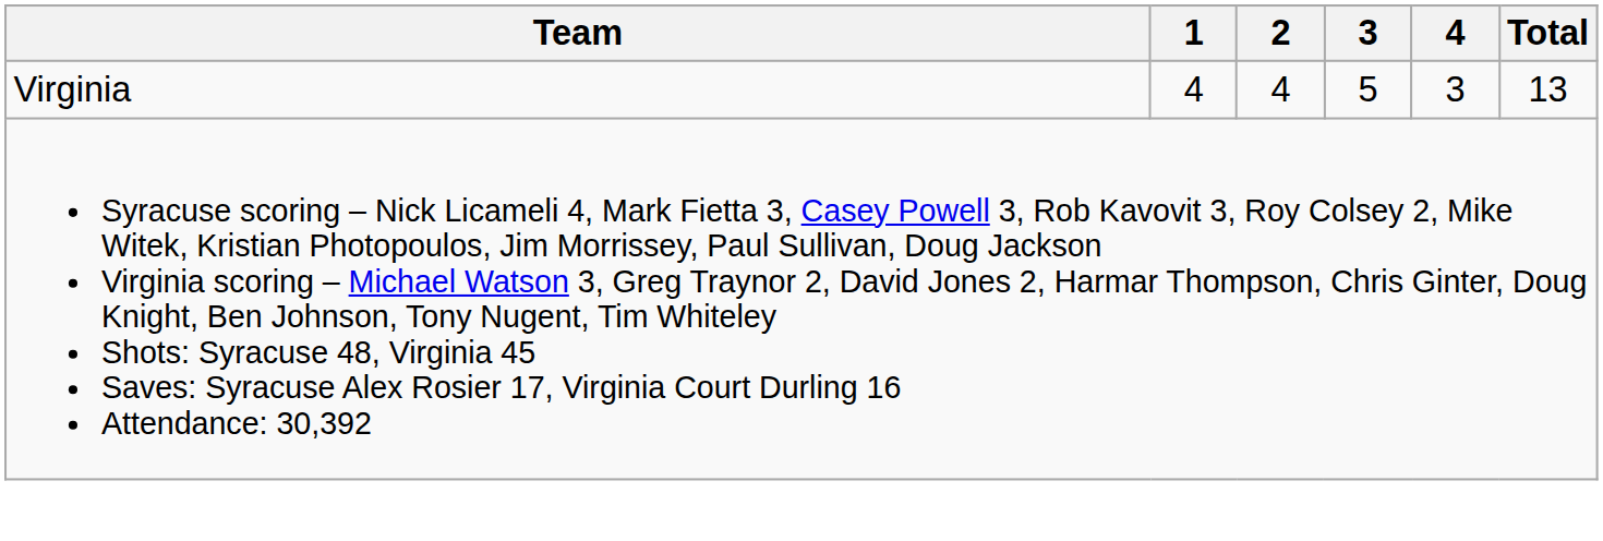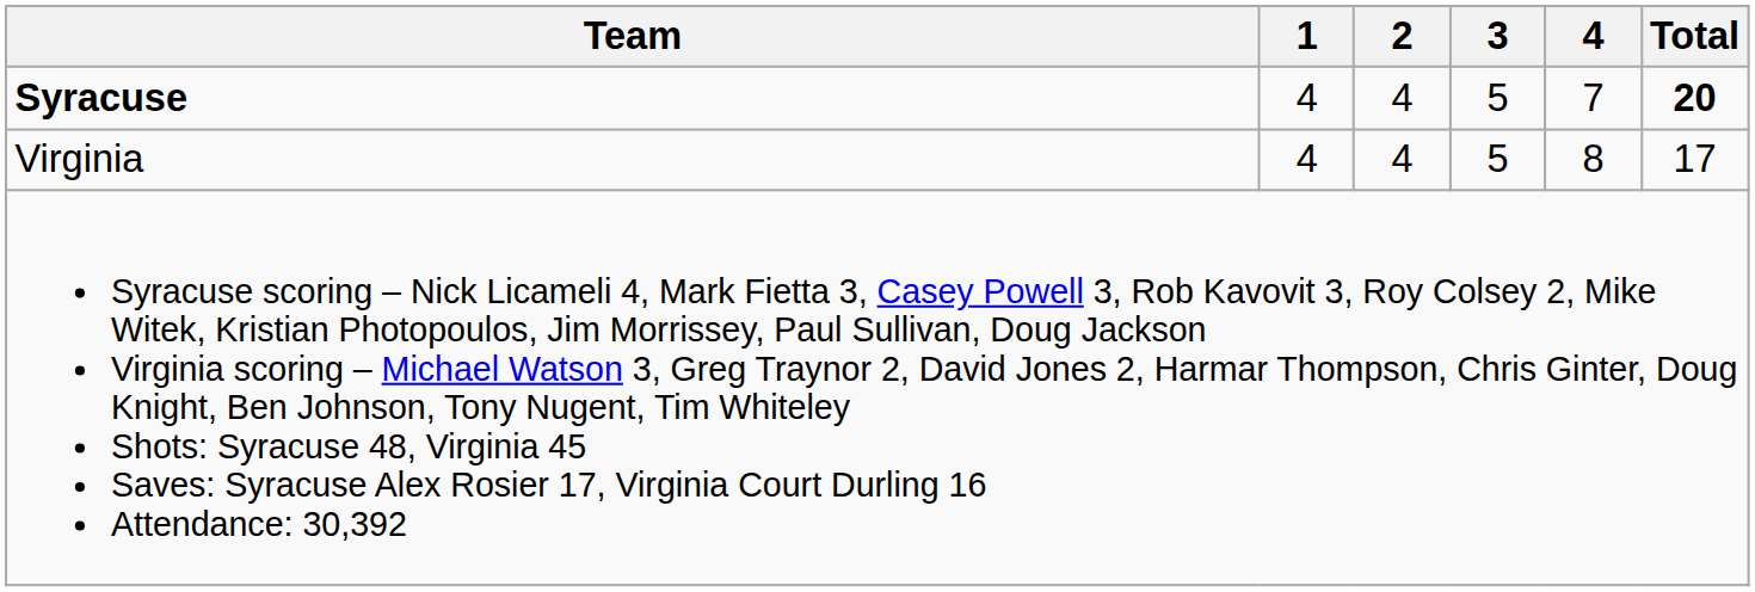+ row: Syracuse | 4 | 4 | 5 | 7 | 20
Virginia | 4: 3 -> 8
Virginia | Total: 13 -> 17
